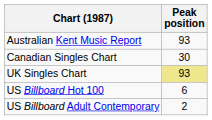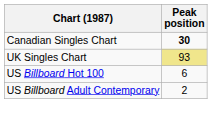- row: Australian Kent Music Report | 93
Canadian Singles Chart | Peak position: normal -> bold
